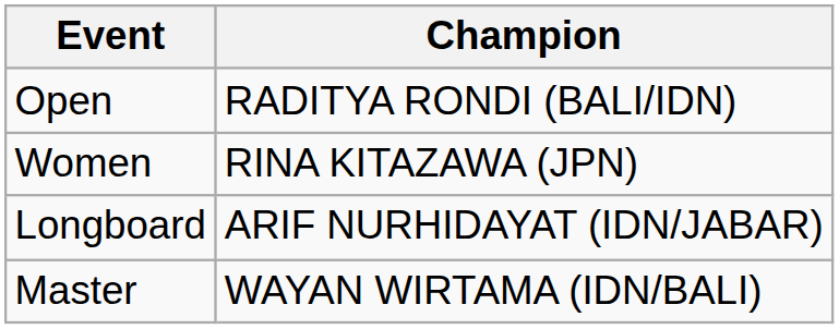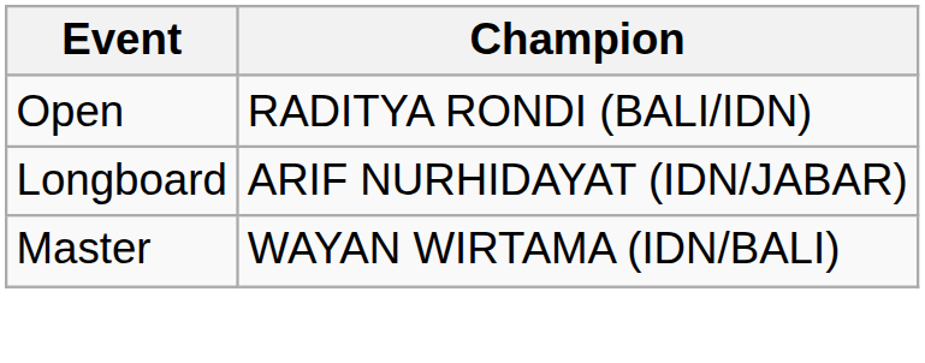- row: Women | RINA KITAZAWA (JPN)
